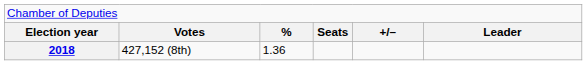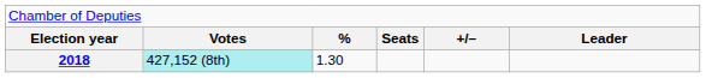2018 | column 2: no background -> paleturquoise background
2018 | column 3: 1.36 -> 1.30
